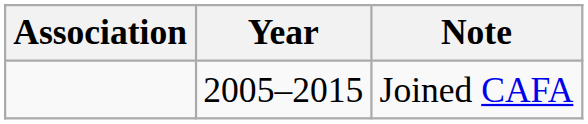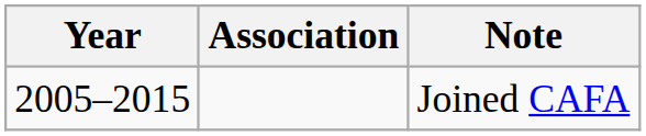columns swapped: Association <-> Year
